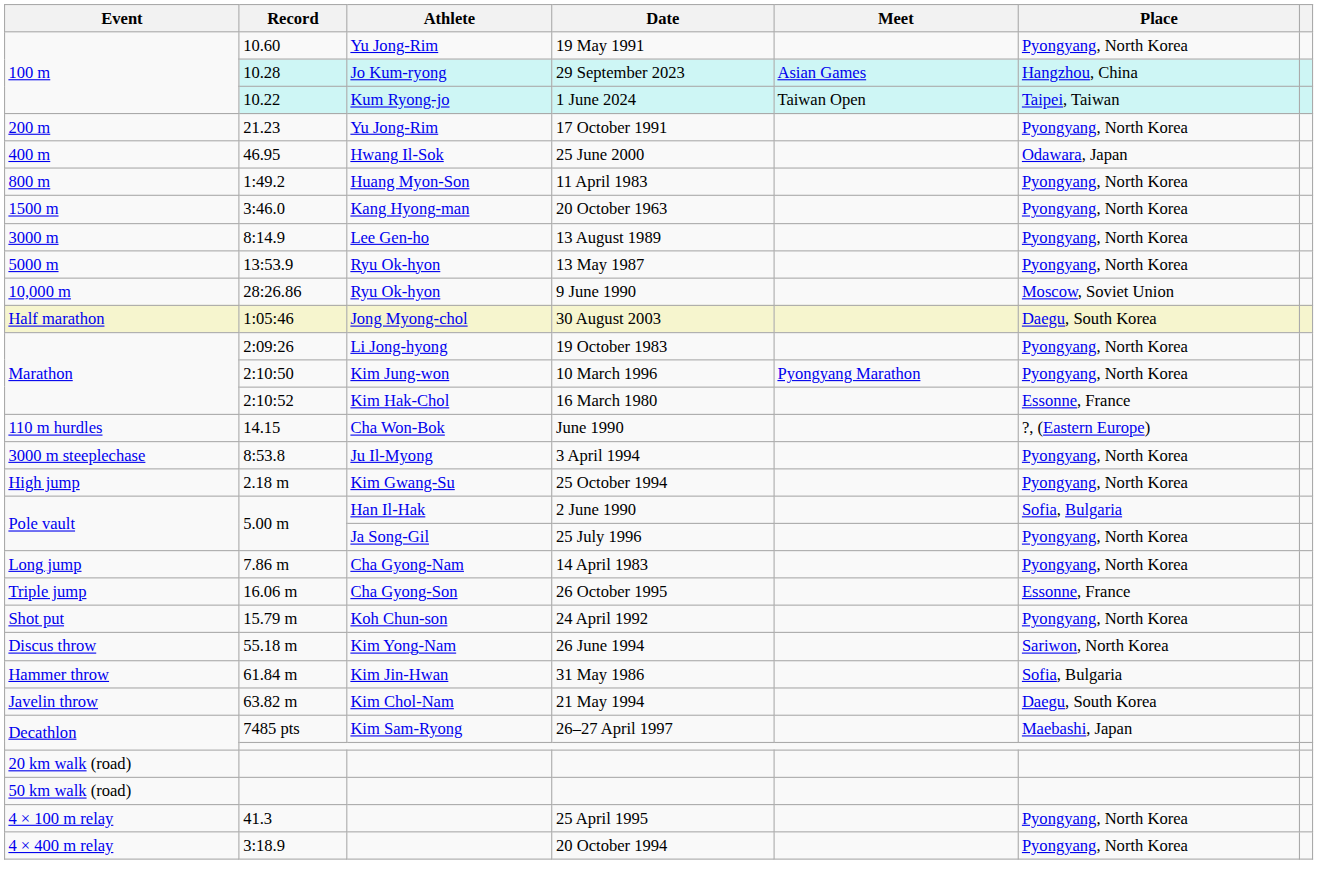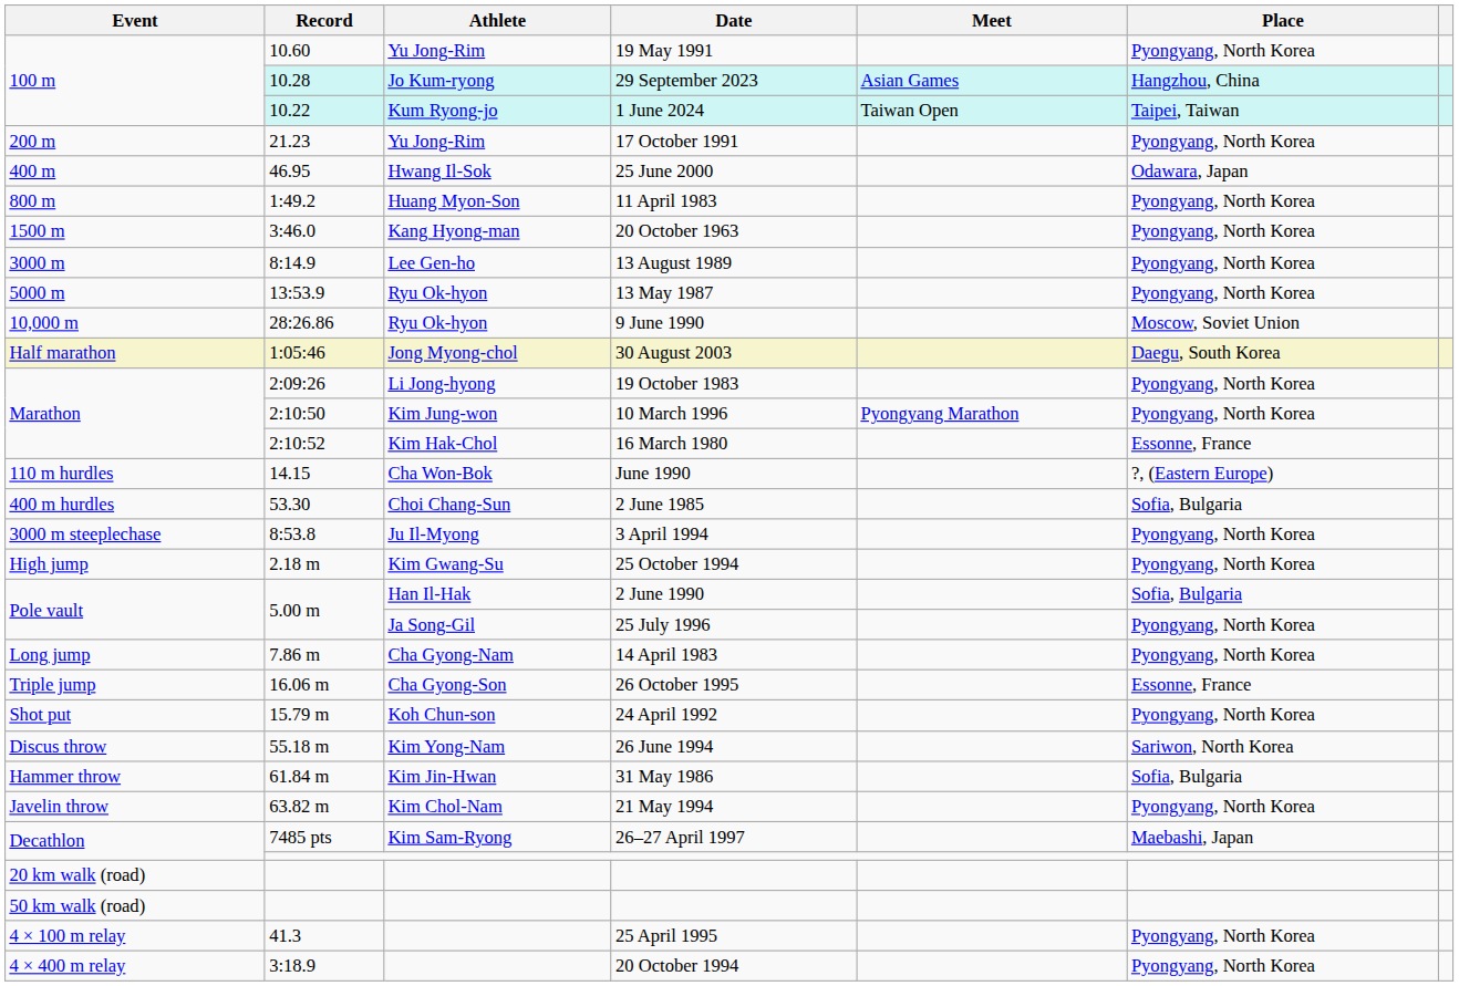+ row: 400 m hurdles | 53.30 | Choi Chang-Sun | 2 June 1985 | Sofia, Bulgaria
21 May 1994 | Place: Daegu, South Korea -> Pyongyang, North Korea
